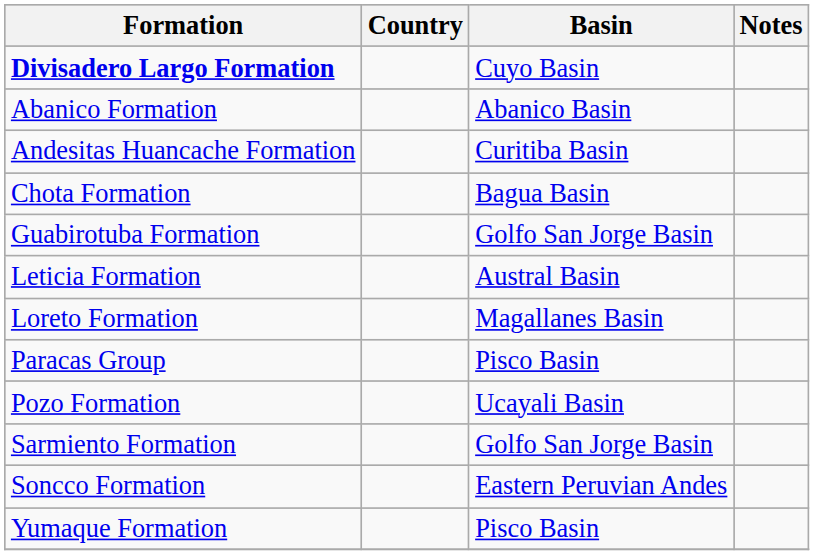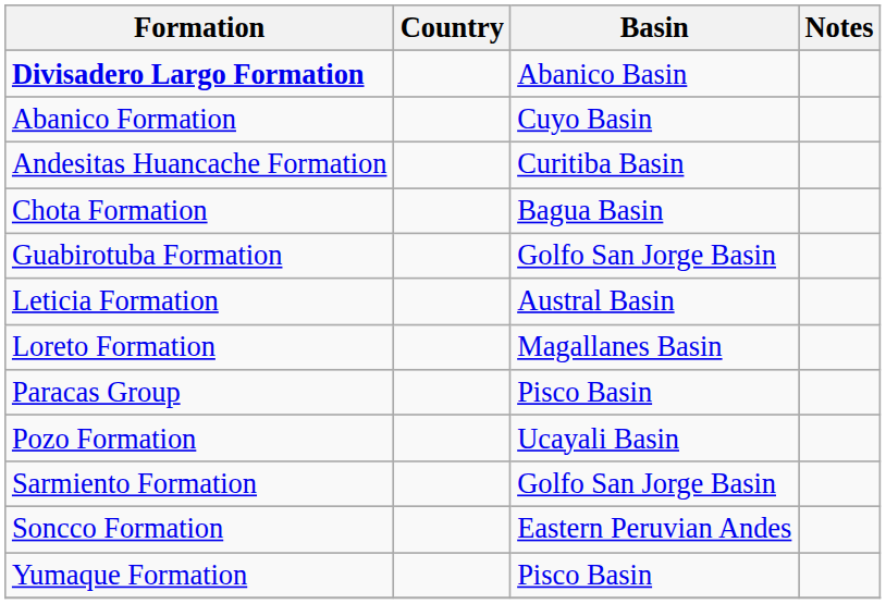Divisadero Largo Formation | Basin: Cuyo Basin -> Abanico Basin
Abanico Formation | Basin: Abanico Basin -> Cuyo Basin
